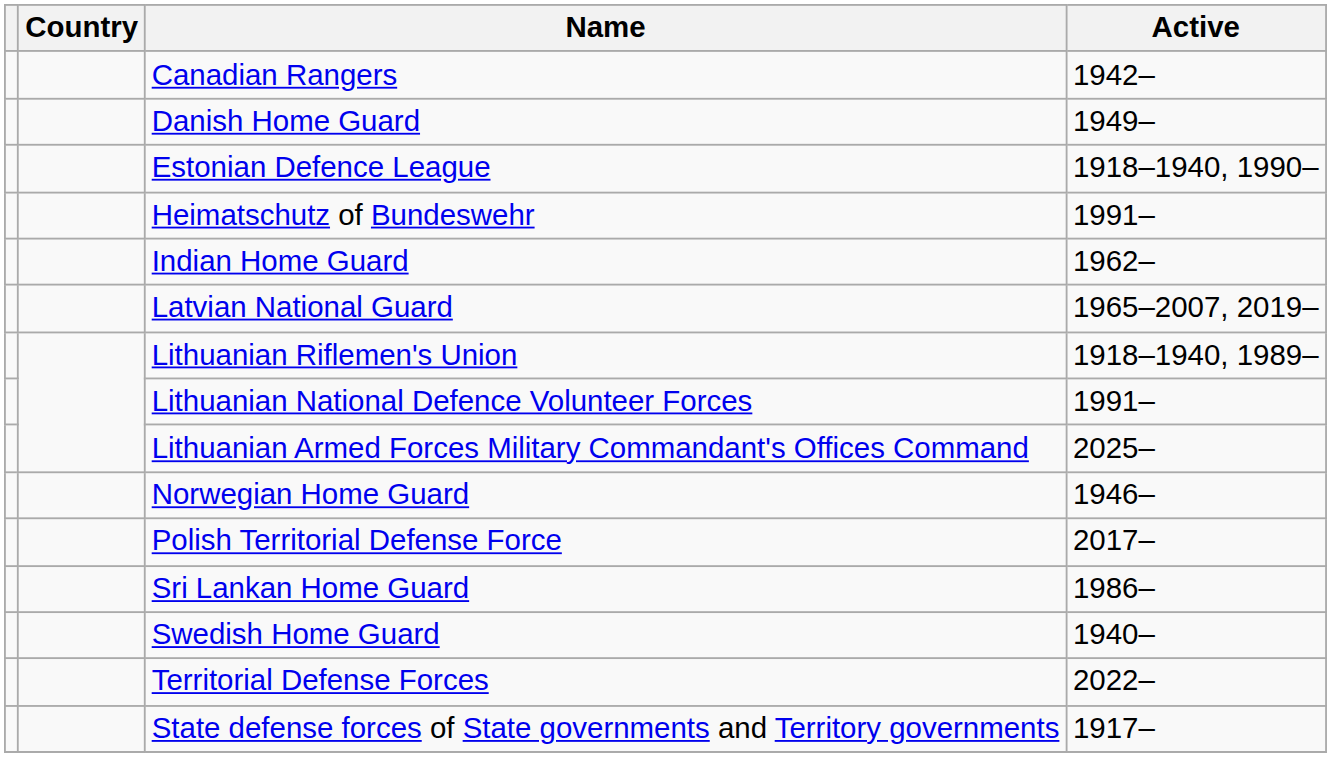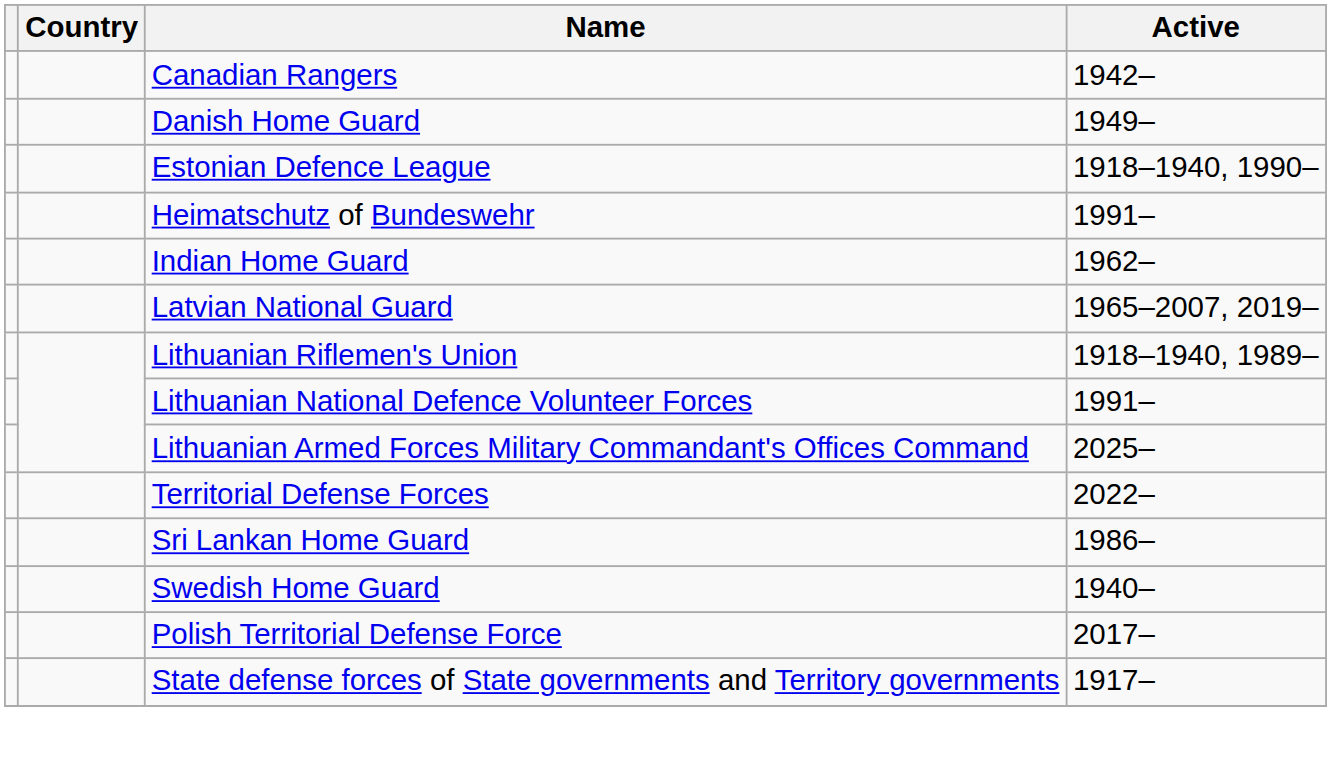- row: Norwegian Home Guard | 1946–
rows swapped: Polish Territorial Defense Force <-> Territorial Defense Forces
